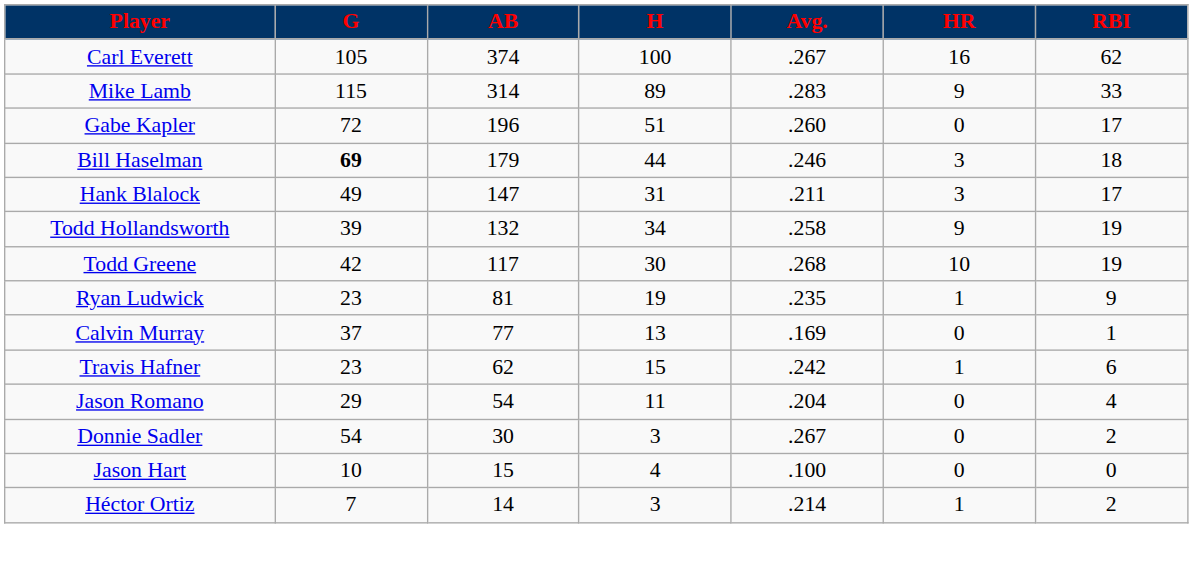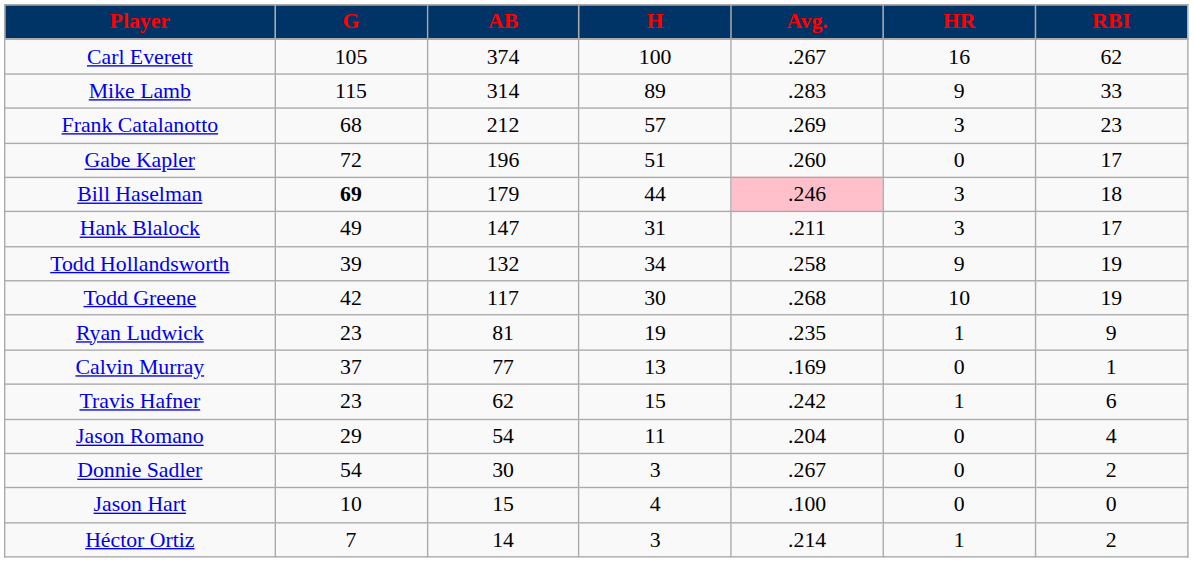+ row: Frank Catalanotto | 68 | 212 | 57 | .269 | 3 | 23
Bill Haselman | Avg.: no background -> pink background
